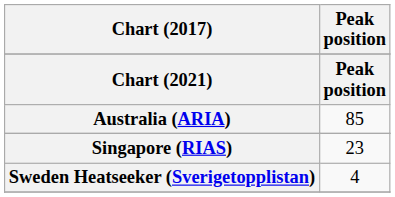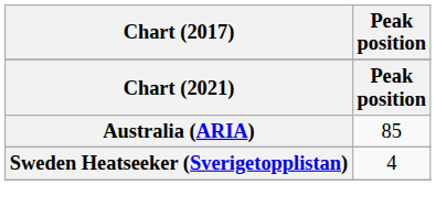- row: Singapore (RIAS) | 23
